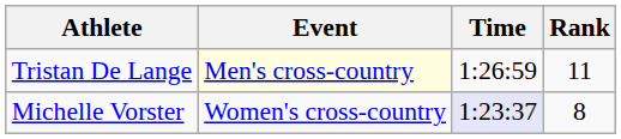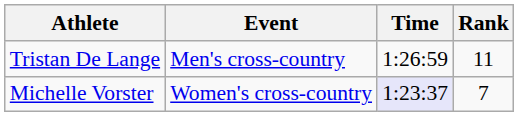Tristan De Lange | Event: lightyellow background -> no background
Michelle Vorster | Rank: 8 -> 7
